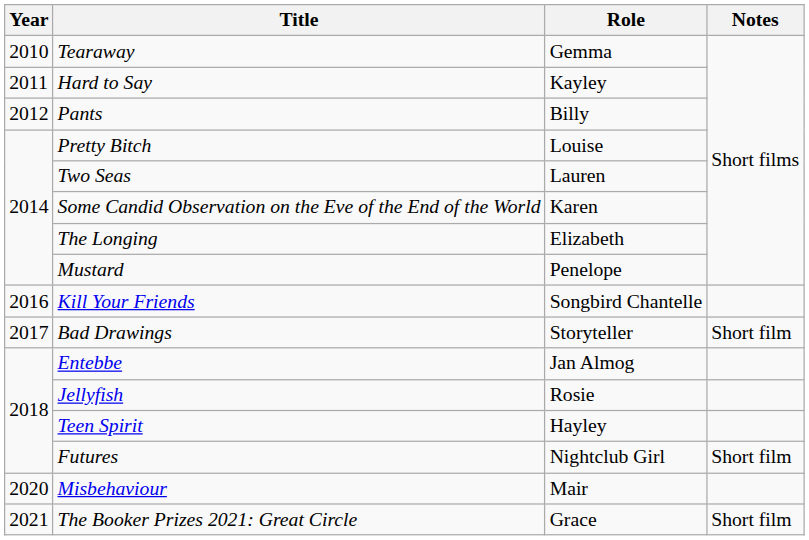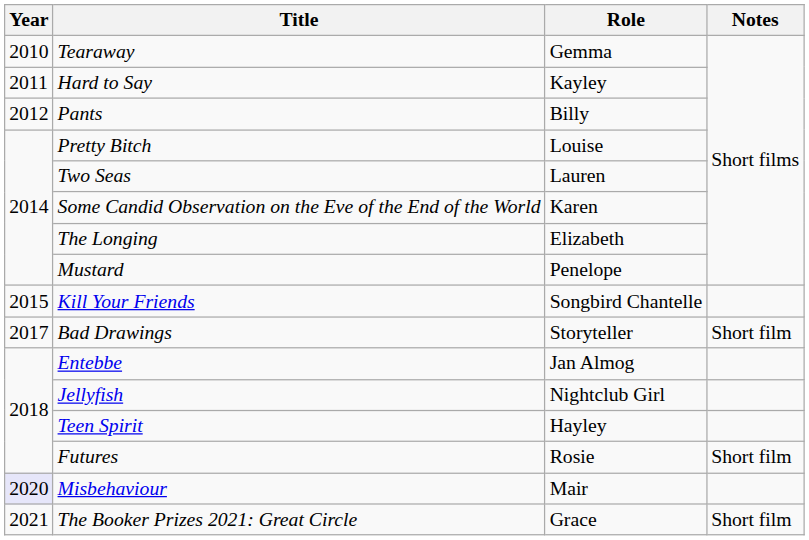Kill Your Friends | Year: 2016 -> 2015
Jellyfish | Role: Rosie -> Nightclub Girl
Futures | Role: Nightclub Girl -> Rosie
Misbehaviour | Year: no background -> lavender background
